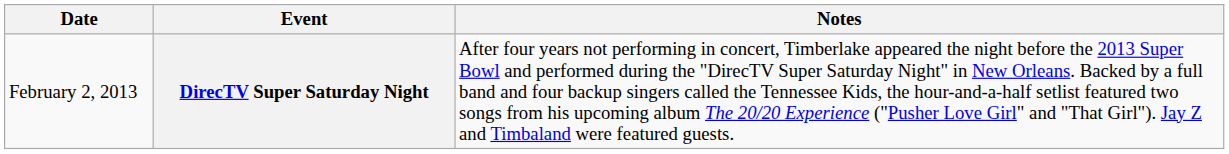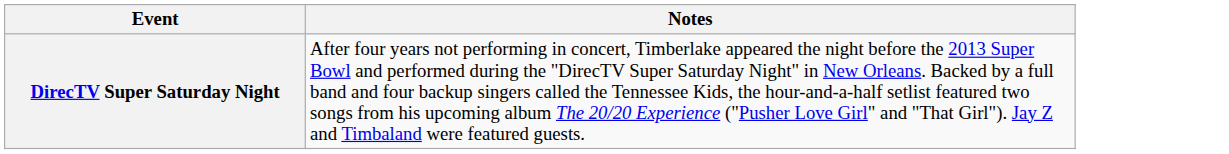- column: Date | February 2, 2013
